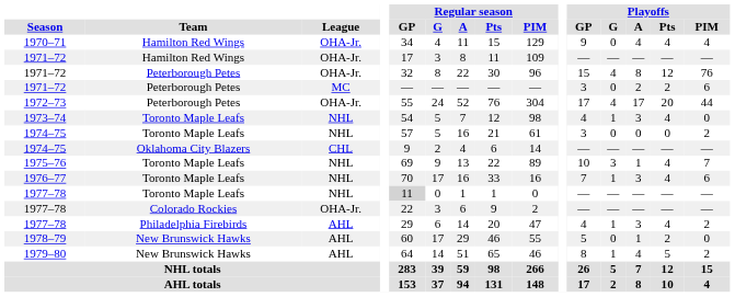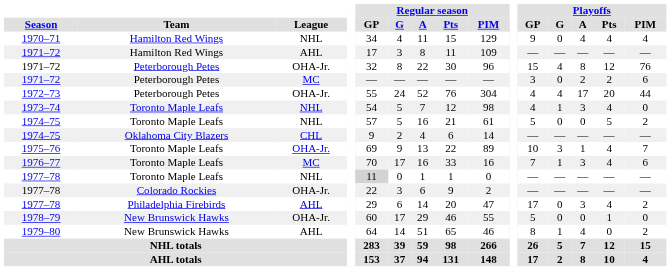1970–71 | League: OHA-Jr. -> NHL
1971–72 / Hamilton Red Wings | League: OHA-Jr. -> AHL
1972–73 | Playoffs / GP: 17 -> 4
1974–75 / Toronto Maple Leafs | Playoffs / GP: 3 -> 5
1974–75 / Toronto Maple Leafs | Playoffs / Pts: 0 -> 5
1975–76 | League: NHL -> OHA-Jr.
1976–77 | League: NHL -> MC
1977–78 / Philadelphia Firebirds | Playoffs / GP: 4 -> 17
1977–78 / Philadelphia Firebirds | Playoffs / G: 1 -> 0
1978–79 | League: AHL -> OHA-Jr.
1978–79 | Playoffs / A: 1 -> 0
1978–79 | Playoffs / Pts: 2 -> 1
1979–80 | Playoffs / Pts: 5 -> 0
